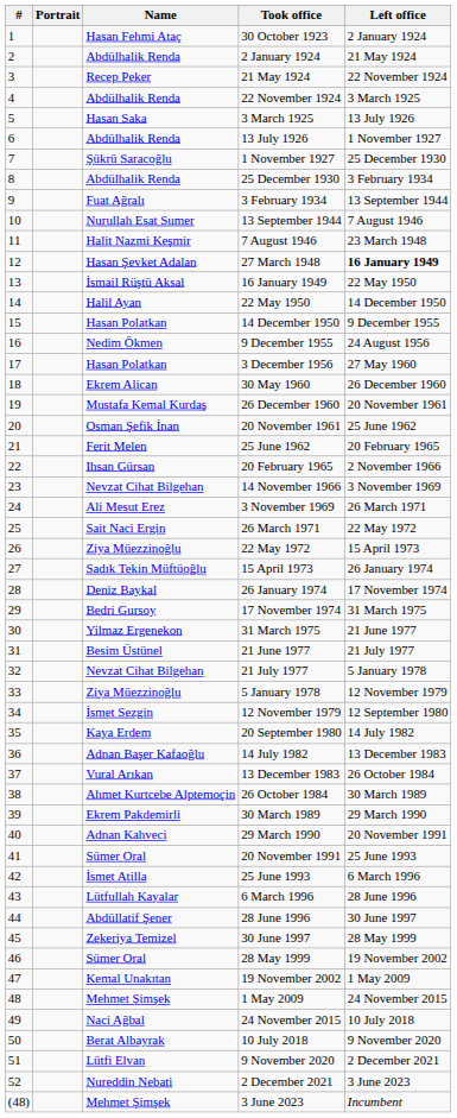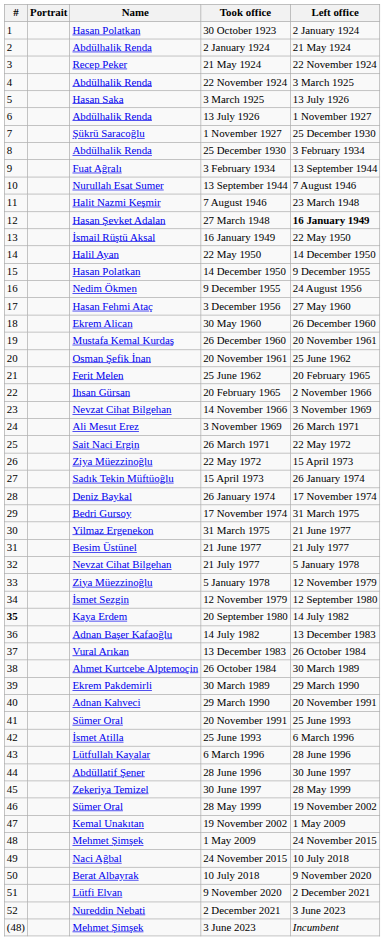30 October 1923 | Name: Hasan Fehmi Ataç -> Hasan Polatkan
3 December 1956 | Name: Hasan Polatkan -> Hasan Fehmi Ataç
20 September 1980 | #: normal -> bold
